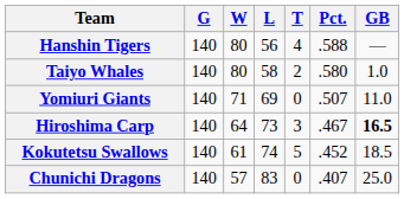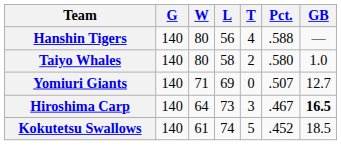Yomiuri Giants | GB: 11.0 -> 12.7
- row: Chunichi Dragons | 140 | 57 | 83 | 0 | .407 | 25.0
